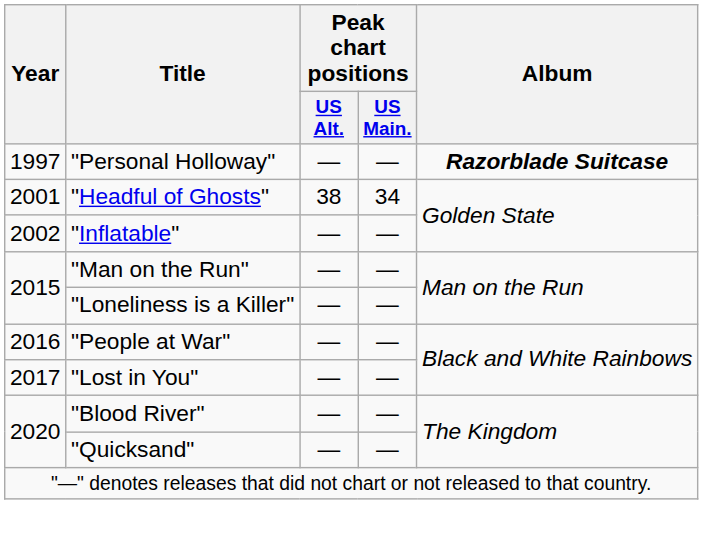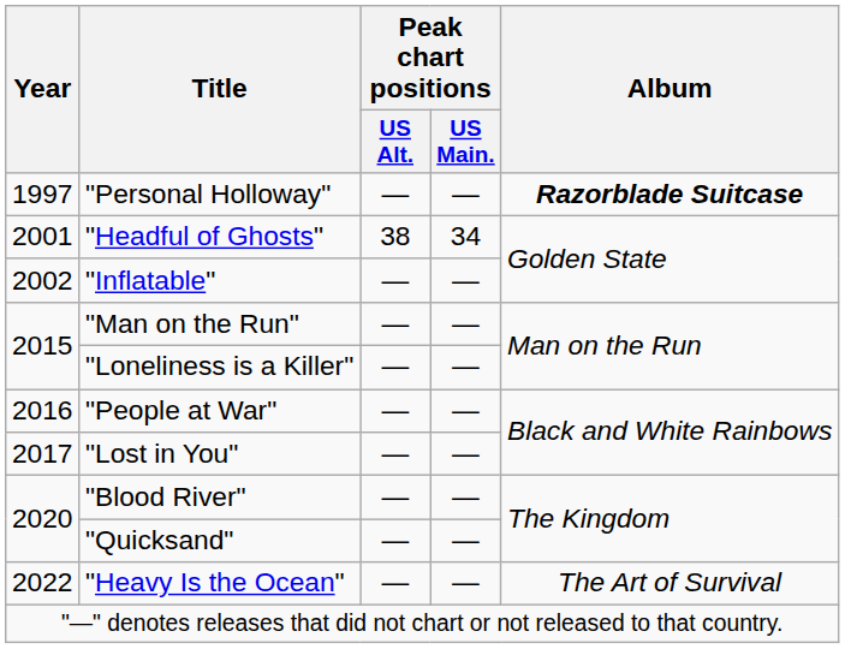+ row: 2022 | "Heavy Is the Ocean" | — | — | The Art of Survival
